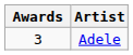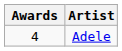Adele | Awards: 3 -> 4
